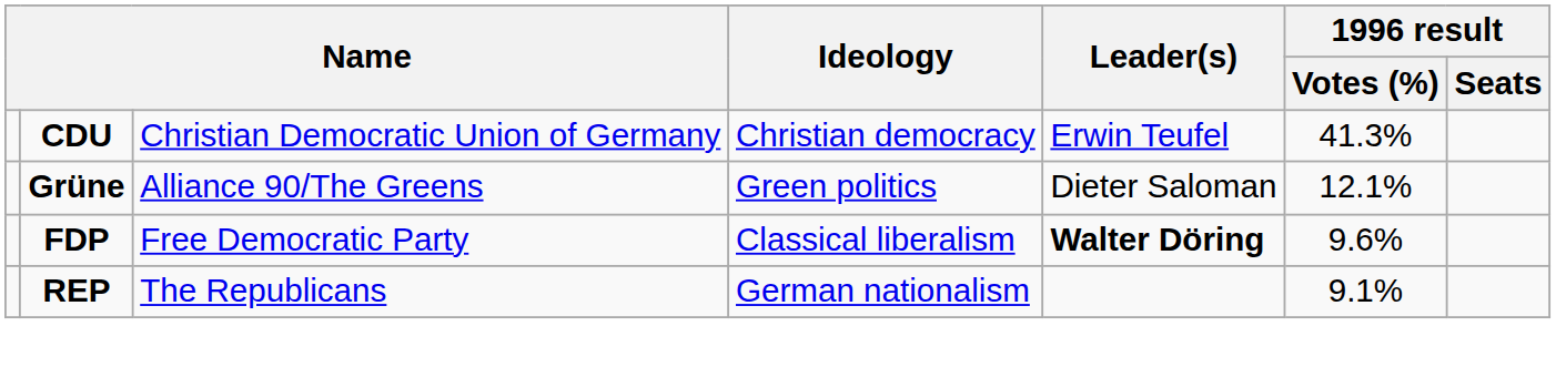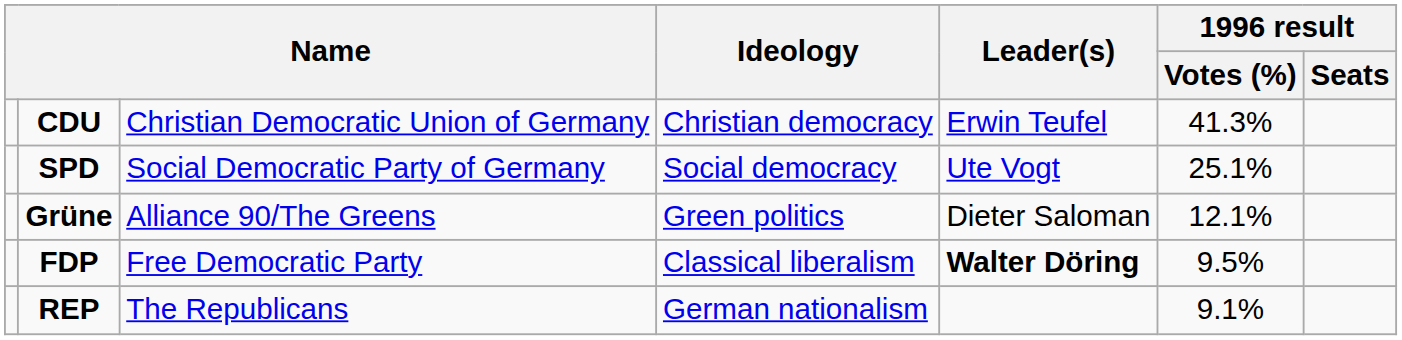+ row: SPD | Social Democratic Party of Germany | Social democracy | Ute Vogt | 25.1%
FDP | 1996 result / Votes (%): 9.6% -> 9.5%
